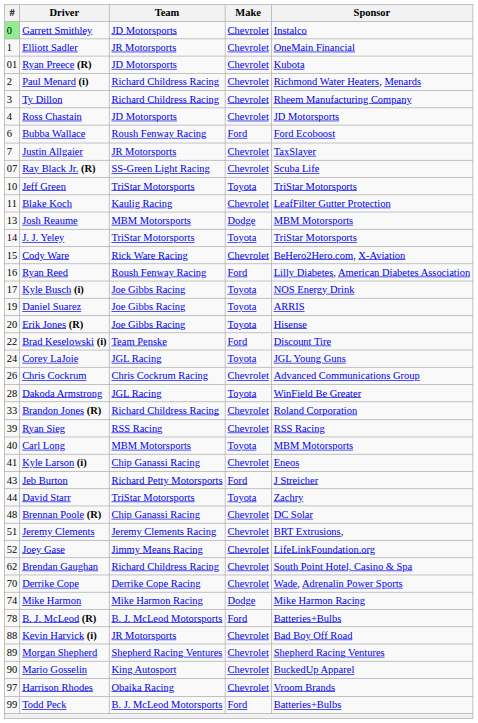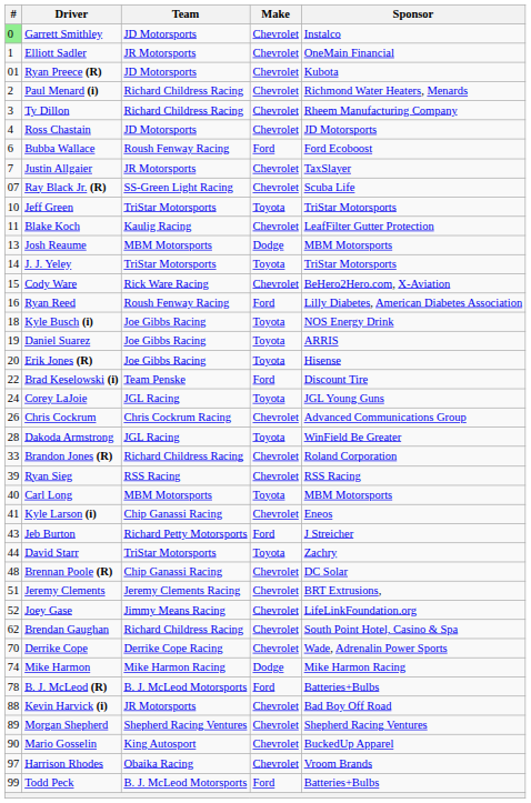Kyle Busch (i) | #: 17 -> 18
